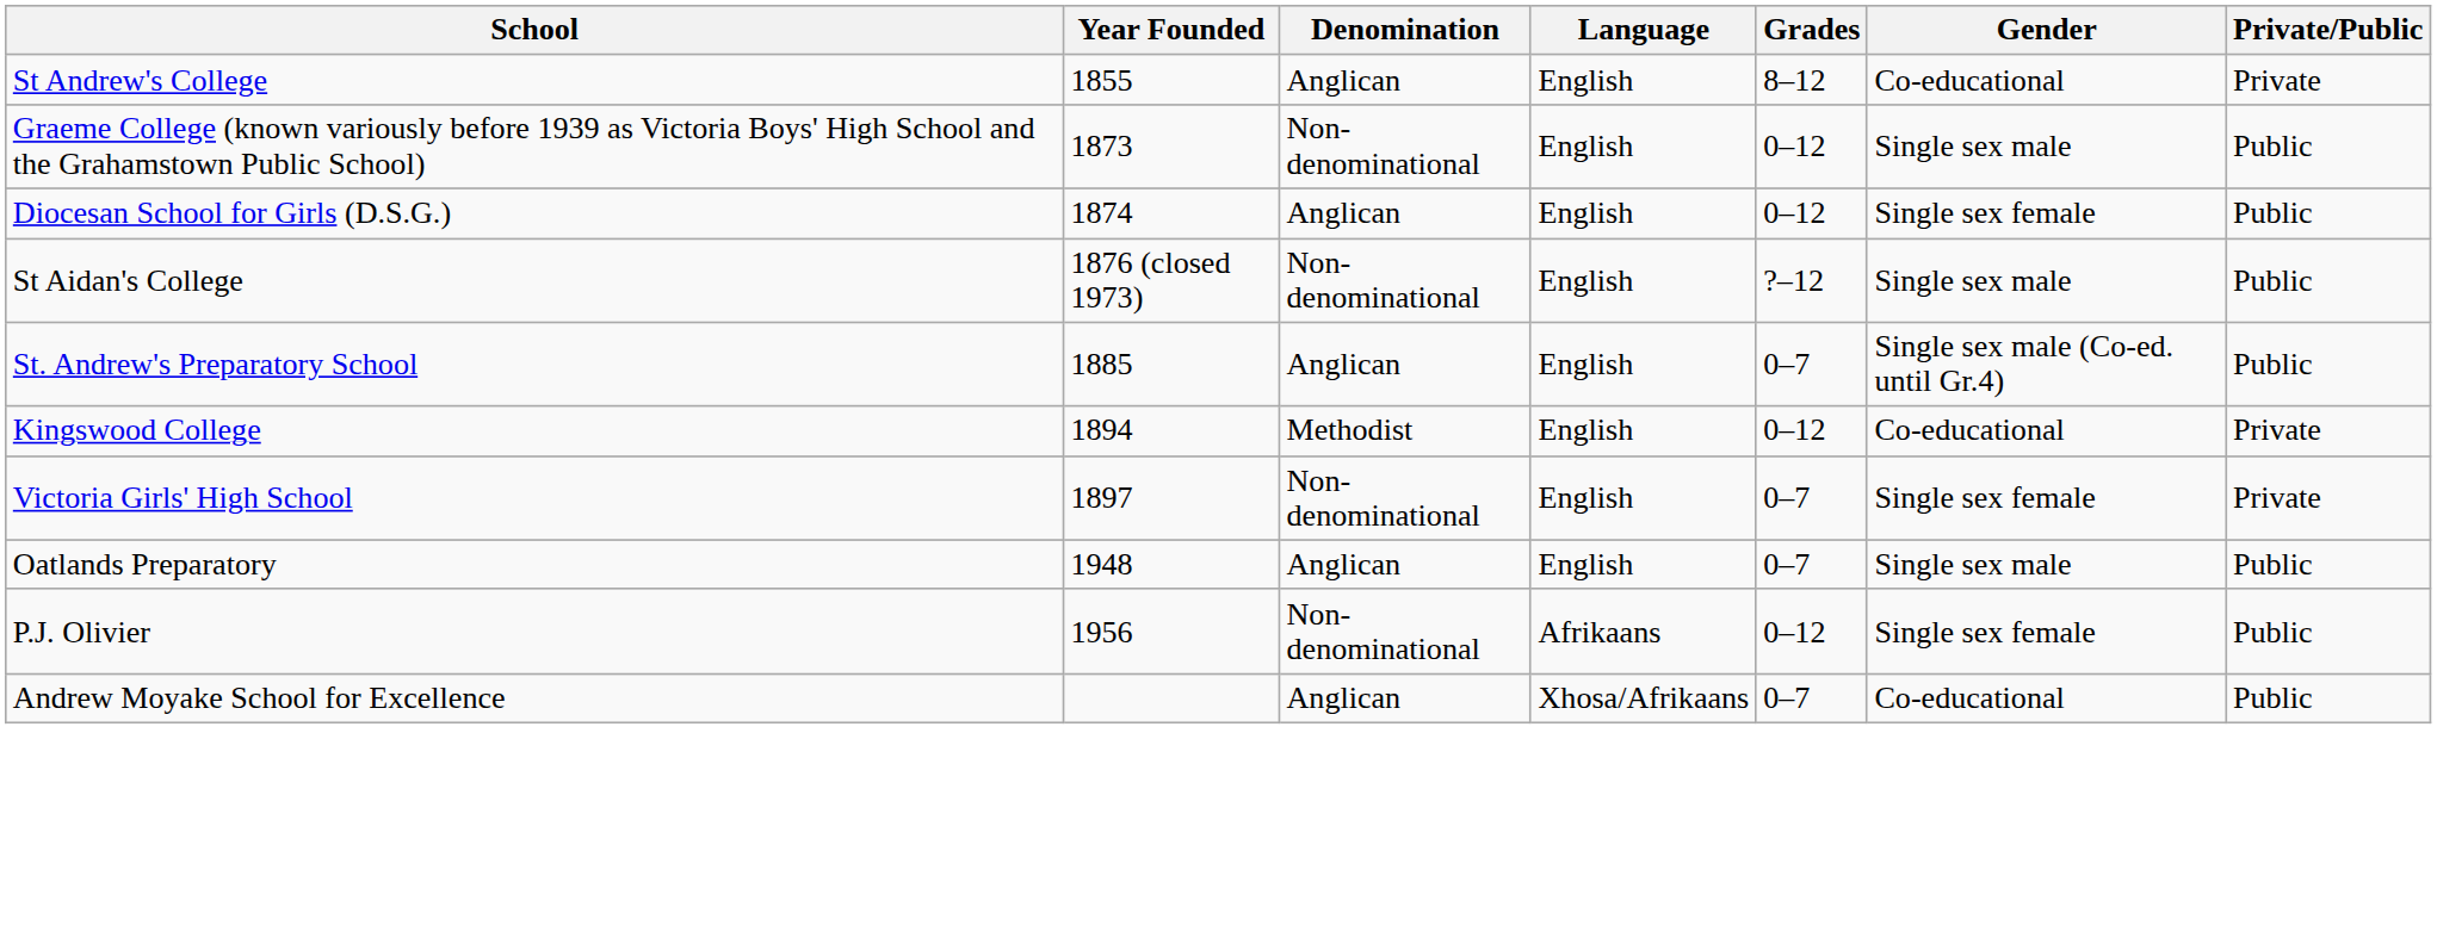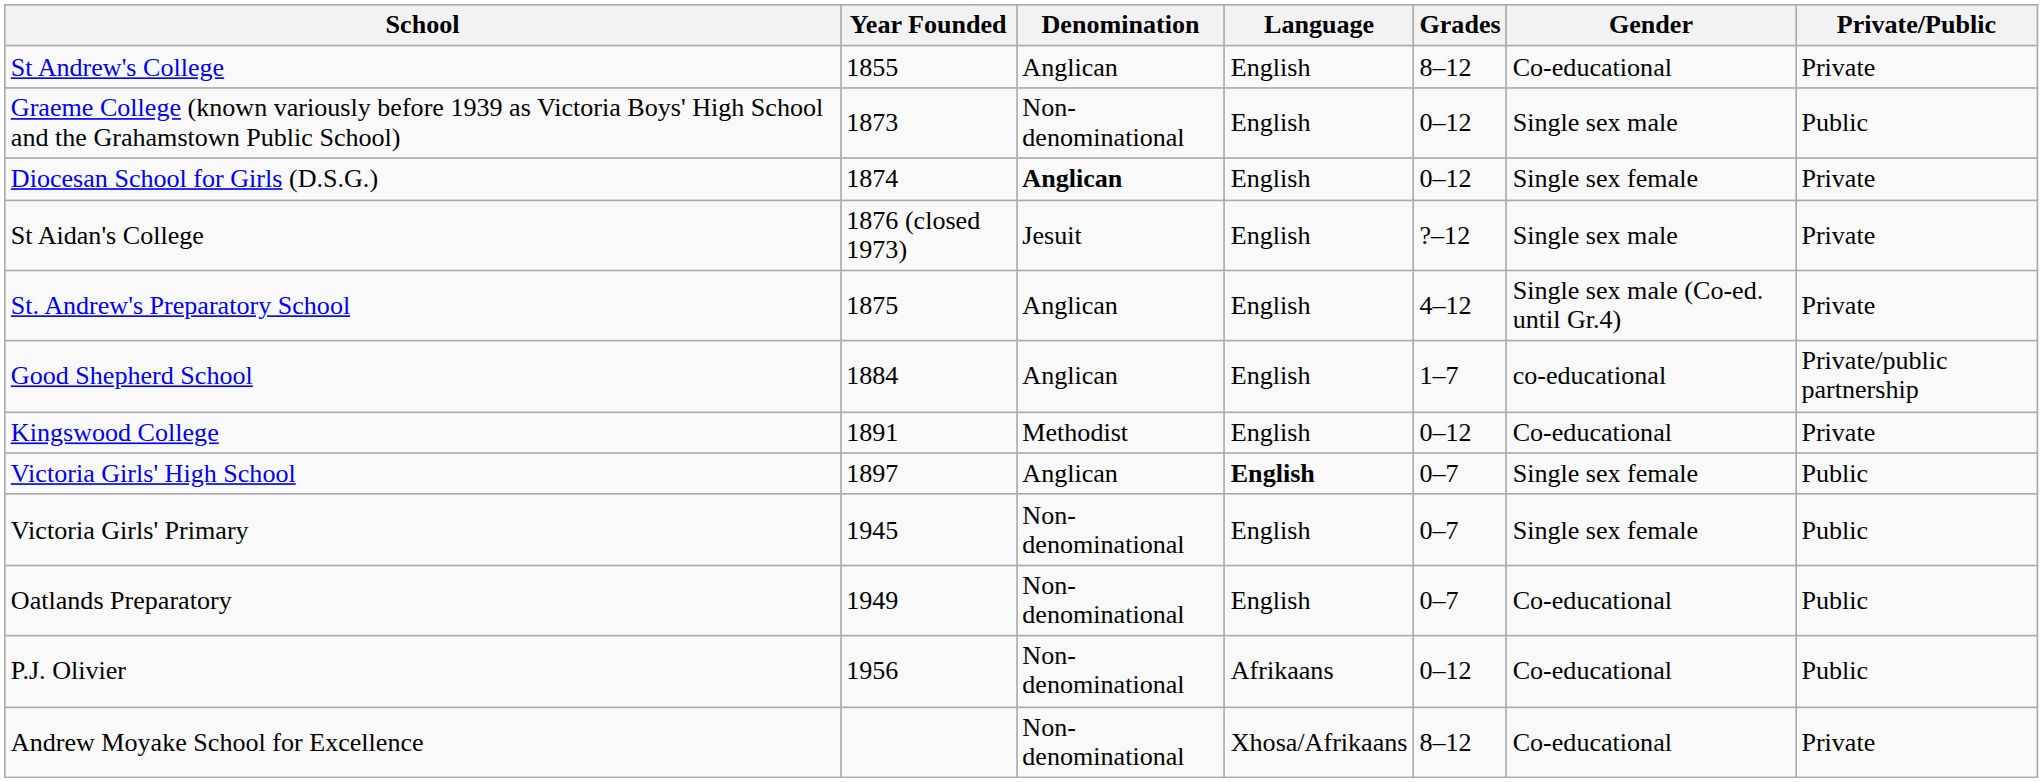Diocesan School for Girls (D.S.G.) | Denomination: normal -> bold
Diocesan School for Girls (D.S.G.) | Private/Public: Public -> Private
St Aidan's College | Denomination: Non-denominational -> Jesuit
St Aidan's College | Private/Public: Public -> Private
St. Andrew's Preparatory School | Year Founded: 1885 -> 1875
St. Andrew's Preparatory School | Grades: 0–7 -> 4–12
St. Andrew's Preparatory School | Private/Public: Public -> Private
+ row: Good Shepherd School | 1884 | Anglican | English | 1–7 | co-educational | Private/public partnership
Kingswood College | Year Founded: 1894 -> 1891
Victoria Girls' High School | Denomination: Non-denominational -> Anglican
Victoria Girls' High School | Language: normal -> bold
Victoria Girls' High School | Private/Public: Private -> Public
+ row: Victoria Girls' Primary | 1945 | Non-denominational | English | 0–7 | Single sex female | Public
Oatlands Preparatory | Year Founded: 1948 -> 1949
Oatlands Preparatory | Denomination: Anglican -> Non-denominational
Oatlands Preparatory | Gender: Single sex male -> Co-educational
P.J. Olivier | Gender: Single sex female -> Co-educational
Andrew Moyake School for Excellence | Denomination: Anglican -> Non-denominational
Andrew Moyake School for Excellence | Grades: 0–7 -> 8–12
Andrew Moyake School for Excellence | Private/Public: Public -> Private
